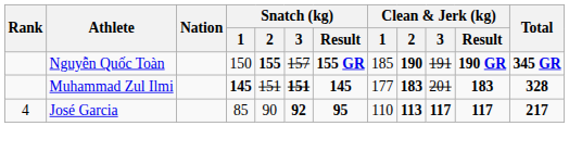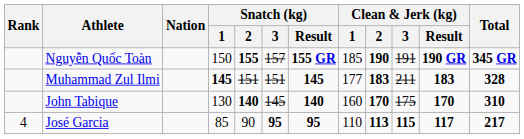Muhammad Zul Ilmi | Snatch (kg) / 3: bold -> normal
Muhammad Zul Ilmi | Clean & Jerk (kg) / 3: 201 -> 211
+ row: John Tabique | 130 | 140 | 145 | 140 | 160 | 170 | 175 | 170 | 310
José Garcia | Snatch (kg) / 3: 92 -> 95
José Garcia | Clean & Jerk (kg) / 3: 117 -> 115
